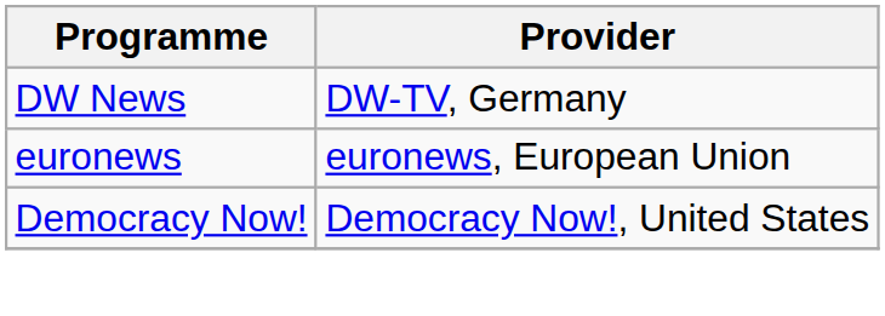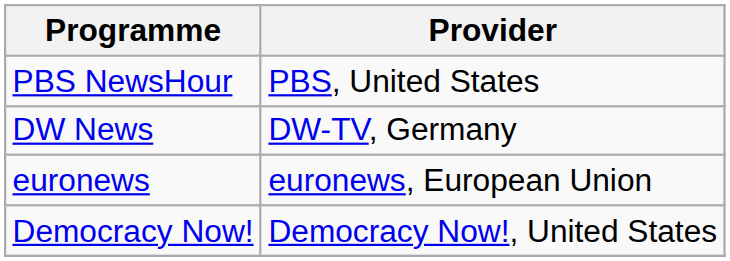+ row: PBS NewsHour | PBS, United States
